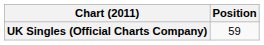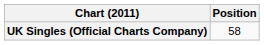UK Singles (Official Charts Company) | Position: 59 -> 58
